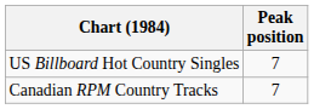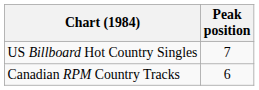Canadian RPM Country Tracks | Peak position: 7 -> 6
